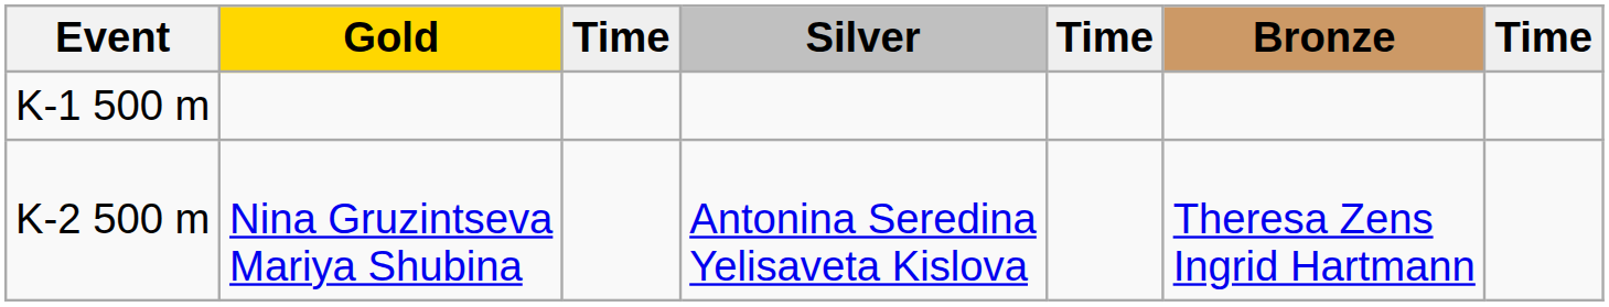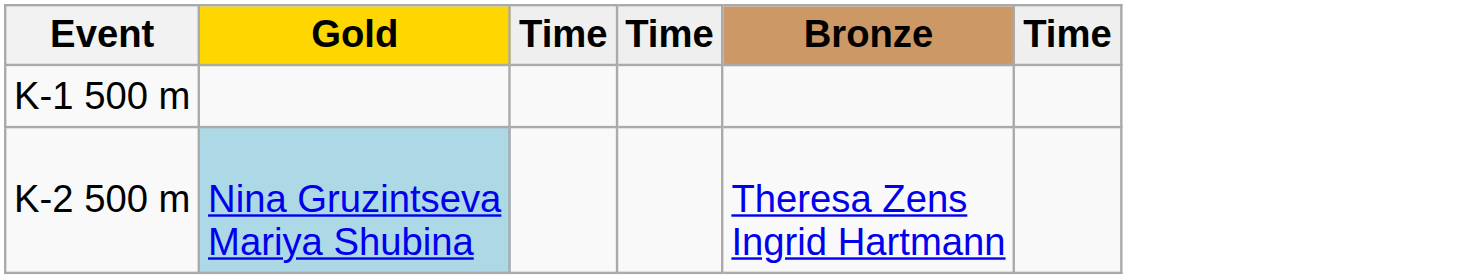- column: Silver | Antonina Seredina Yelisaveta Kislova
K-2 500 m | Gold: no background -> lightblue background
